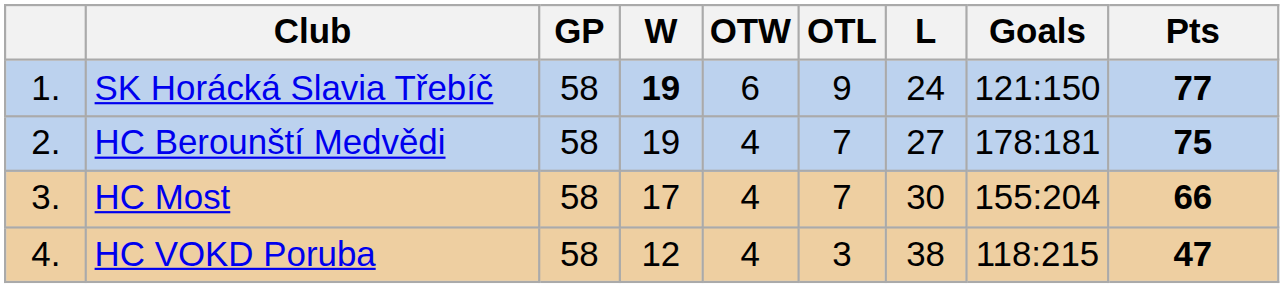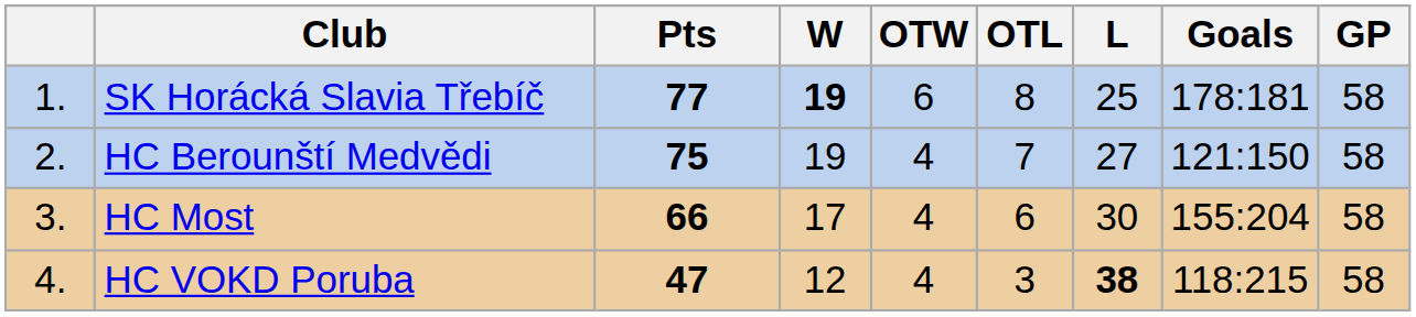columns swapped: GP <-> Pts
SK Horácká Slavia Třebíč | OTL: 9 -> 8
SK Horácká Slavia Třebíč | L: 24 -> 25
SK Horácká Slavia Třebíč | Goals: 121:150 -> 178:181
HC Berounští Medvědi | Goals: 178:181 -> 121:150
HC Most | OTL: 7 -> 6
HC VOKD Poruba | L: normal -> bold
